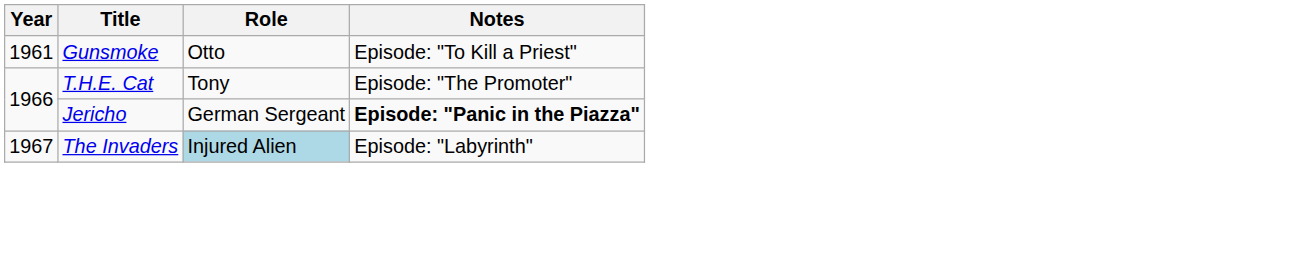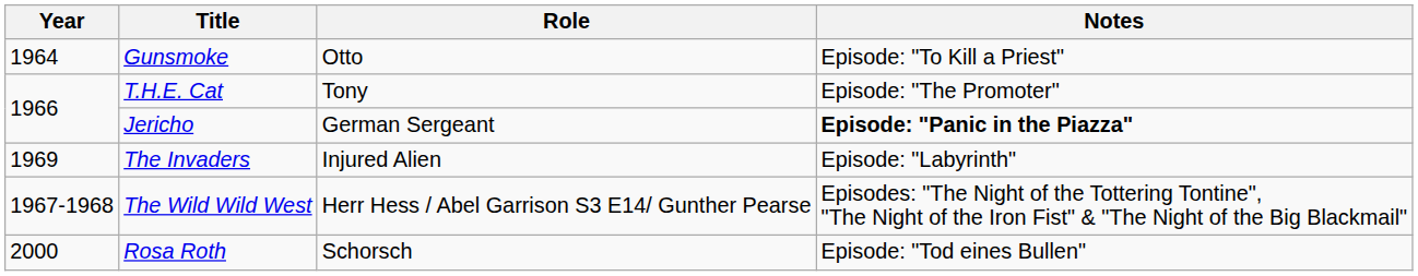Gunsmoke | Year: 1961 -> 1964
The Invaders | Year: 1967 -> 1969
The Invaders | Role: lightblue background -> no background
+ row: 1967-1968 | The Wild Wild West | Herr Hess / Abel Garrison S3 E14/ Gunther Pearse | Episodes: "The Night of the Tottering Tontine", "The Night of the Iron Fist" & "The Night of the Big Blackmail"
+ row: 2000 | Rosa Roth | Schorsch | Episode: "Tod eines Bullen"
